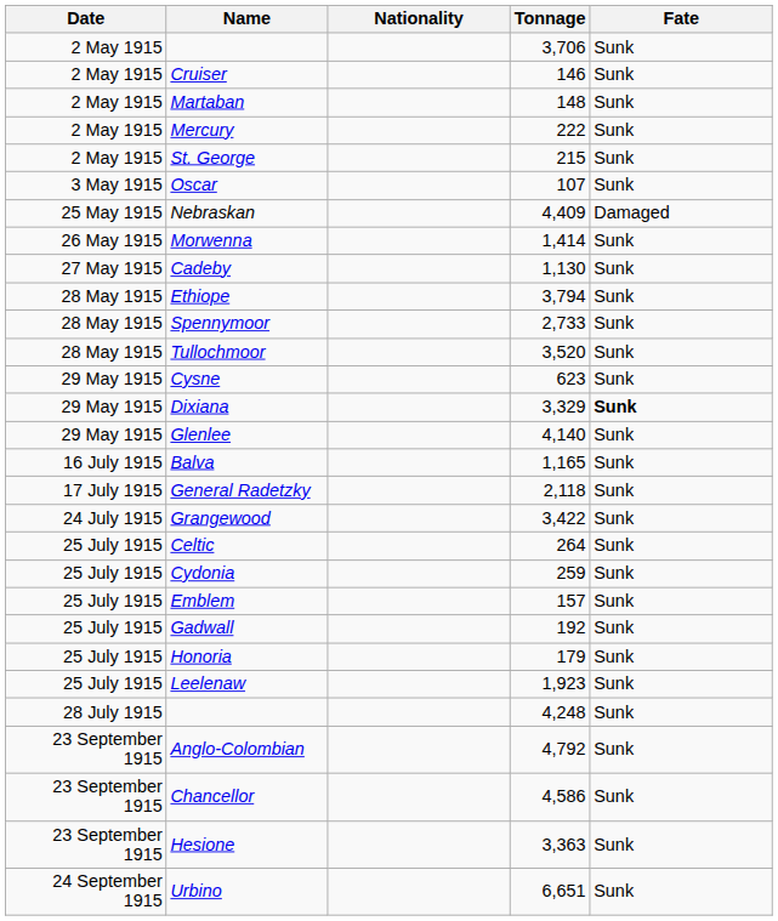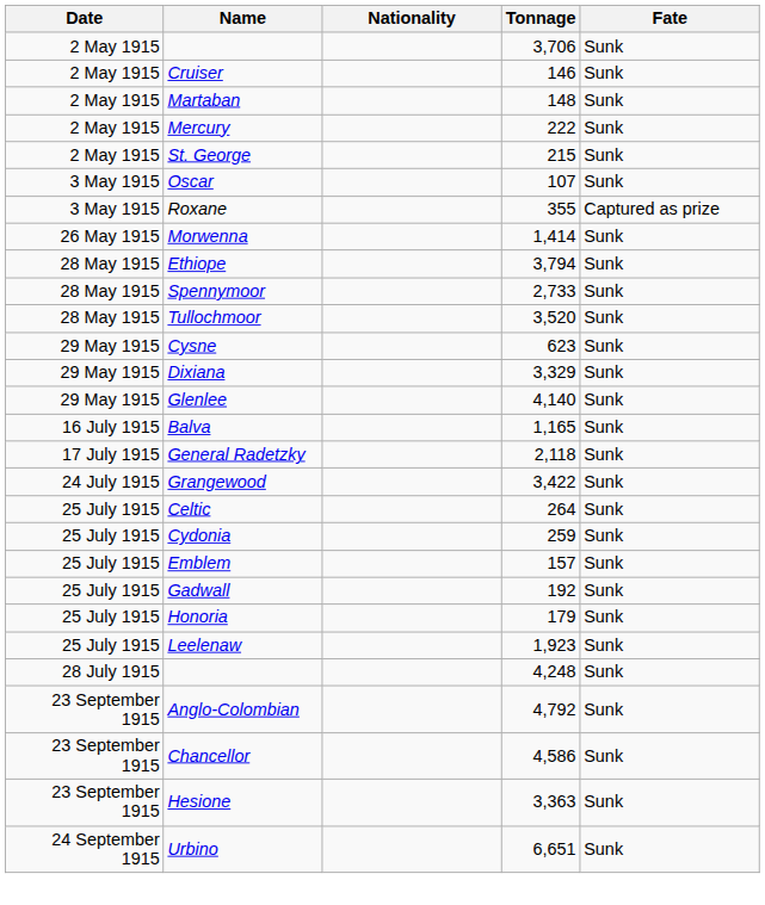+ row: 3 May 1915 | Roxane | 355 | Captured as prize
- row: 25 May 1915 | Nebraskan | 4,409 | Damaged
- row: 27 May 1915 | Cadeby | 1,130 | Sunk
Dixiana | Fate: bold -> normal
